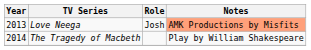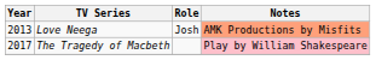The Tragedy of Macbeth | Year: 2014 -> 2017
The Tragedy of Macbeth | Notes: no background -> pink background
